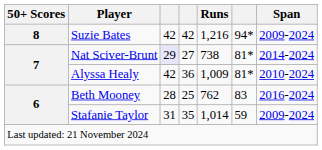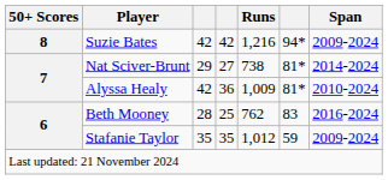Nat Sciver-Brunt | column 3: lavender background -> no background
Stafanie Taylor | column 3: 31 -> 35
Stafanie Taylor | Runs: 1,014 -> 1,012
